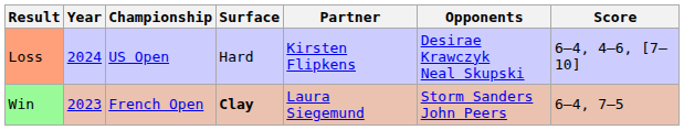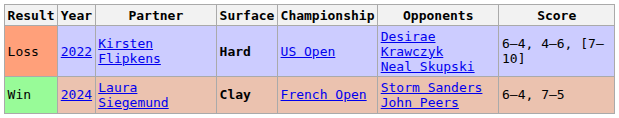columns swapped: Championship <-> Partner
Loss | Year: 2024 -> 2022
Loss | Surface: normal -> bold
Win | Year: 2023 -> 2024
